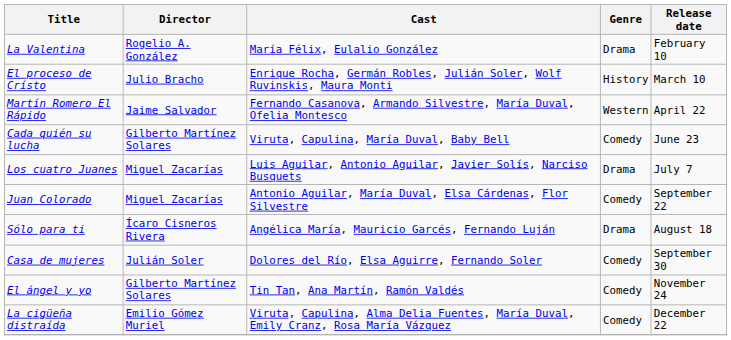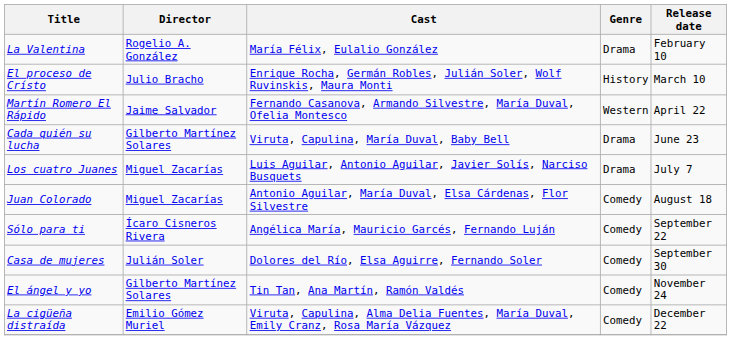Cada quién su lucha | Genre: Comedy -> Drama
Juan Colorado | Release date: September 22 -> August 18
Sólo para ti | Genre: Drama -> Comedy
Sólo para ti | Release date: August 18 -> September 22
